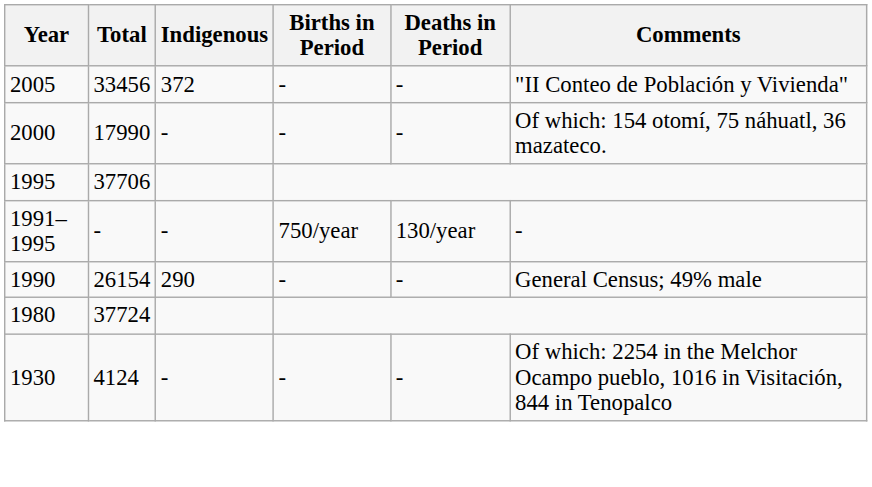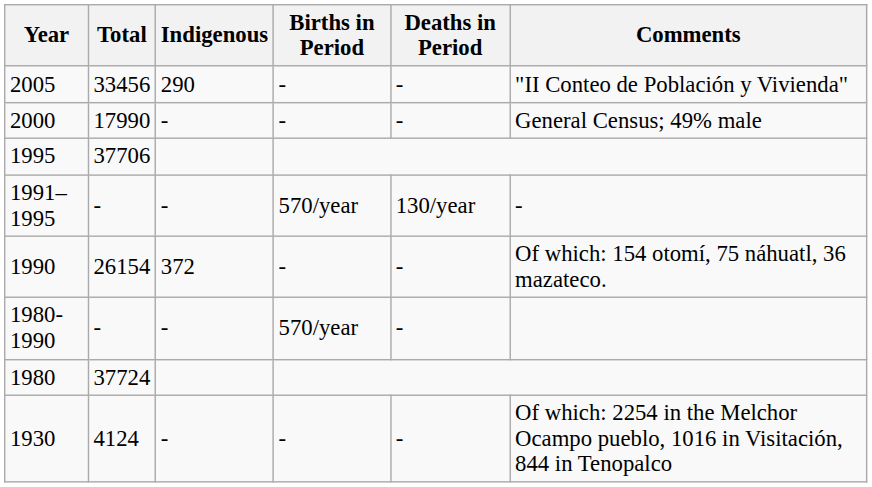2005 | Indigenous: 372 -> 290
2000 | Comments: Of which: 154 otomí, 75 náhuatl, 36 mazateco. -> General Census; 49% male
1991–1995 | Births in Period: 750/year -> 570/year
1990 | Indigenous: 290 -> 372
1990 | Comments: General Census; 49% male -> Of which: 154 otomí, 75 náhuatl, 36 mazateco.
+ row: 1980-1990 | - | - | 570/year | -
